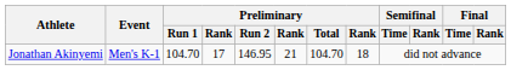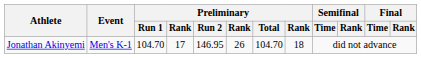Jonathan Akinyemi | column 6: 21 -> 26
